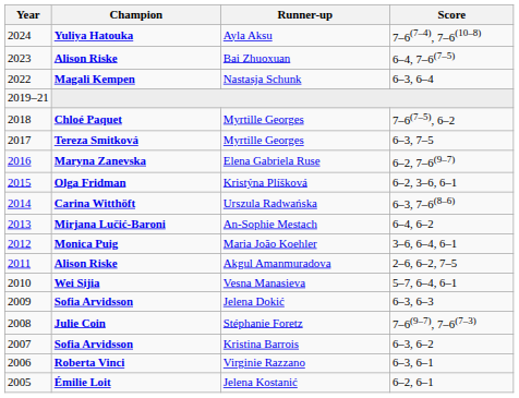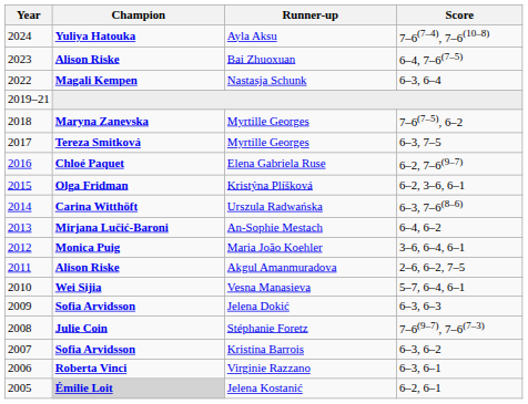2018 / Myrtille Georges | Champion: Chloé Paquet -> Maryna Zanevska
Elena Gabriela Ruse | Champion: Maryna Zanevska -> Chloé Paquet
Jelena Kostanić | Champion: no background -> lightgrey background
